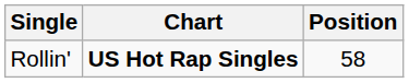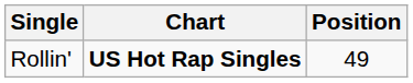Rollin' | Position: 58 -> 49
